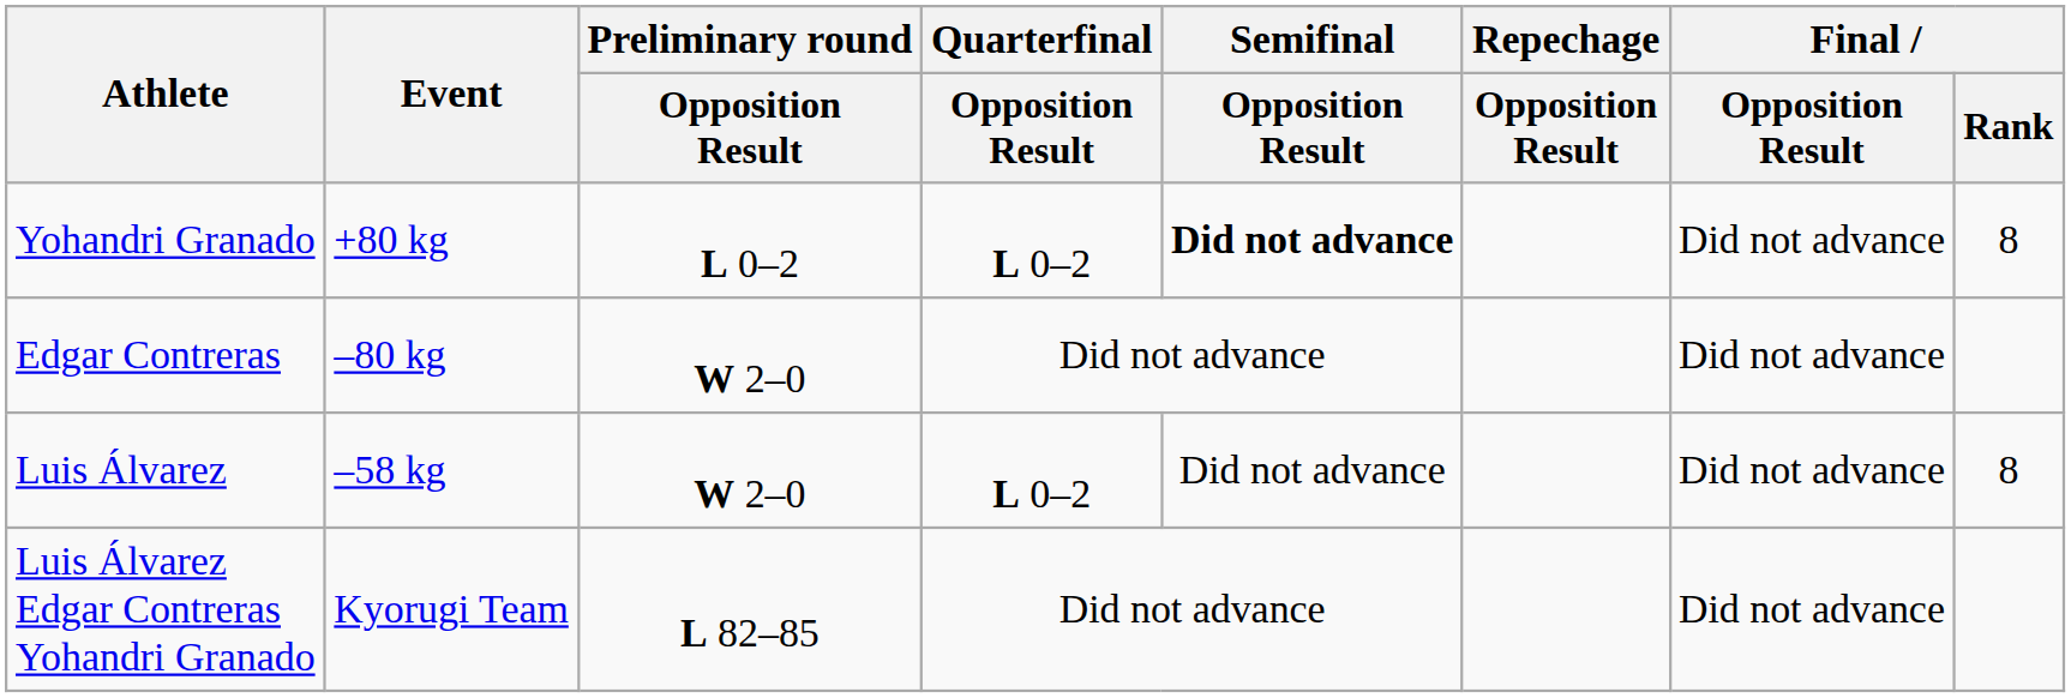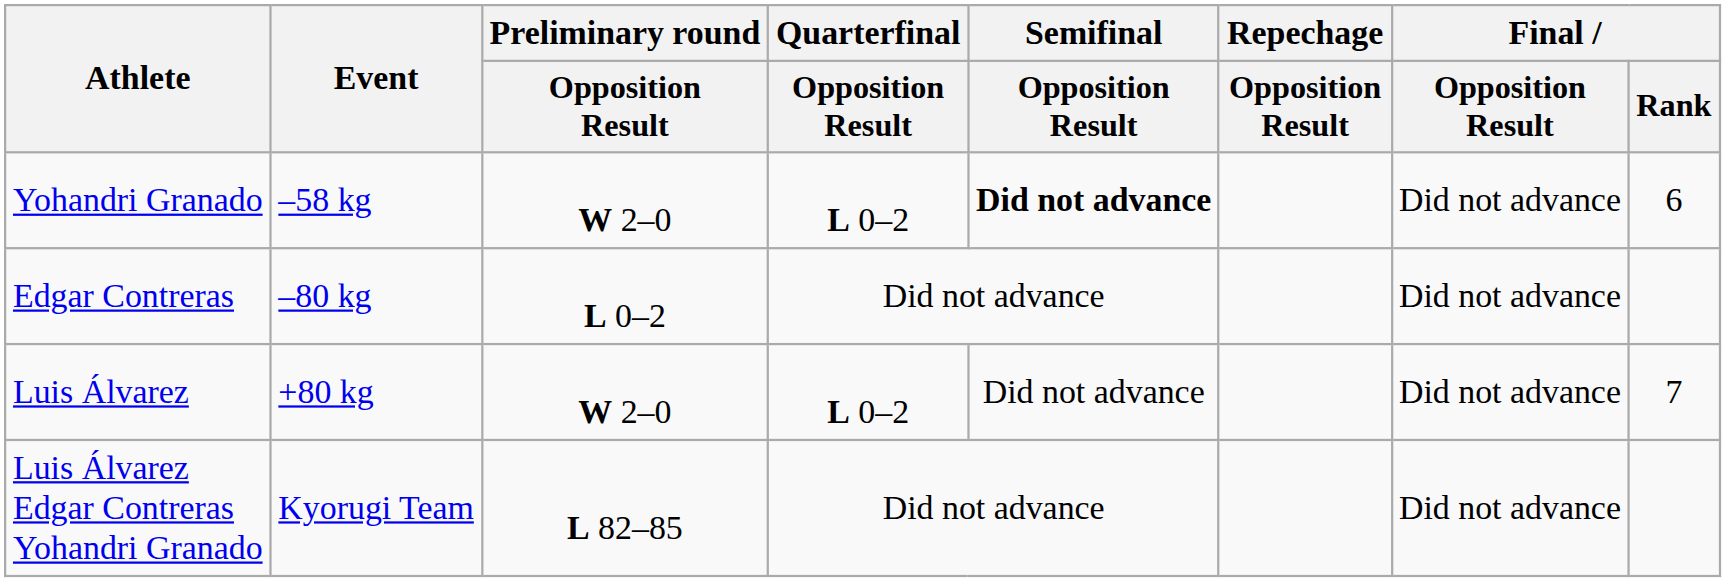Yohandri Granado | Event: +80 kg -> –58 kg
Yohandri Granado | Preliminary round / Opposition Result: L 0–2 -> W 2–0
Yohandri Granado | Final / Rank: 8 -> 6
Edgar Contreras | Preliminary round / Opposition Result: W 2–0 -> L 0–2
Luis Álvarez | Event: –58 kg -> +80 kg
Luis Álvarez | Final / Rank: 8 -> 7
